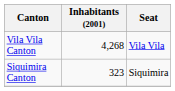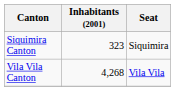rows swapped: Vila Vila Canton <-> Siquimira Canton
